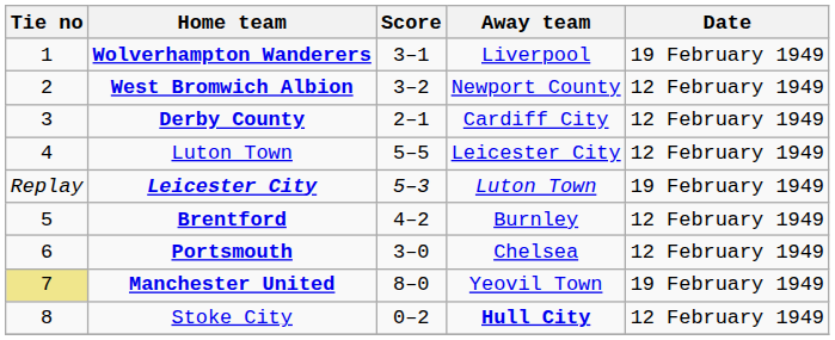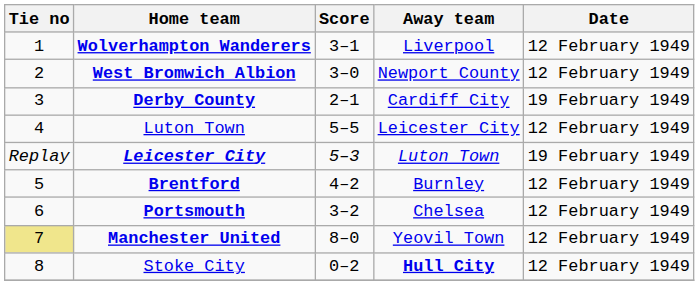Wolverhampton Wanderers | Date: 19 February 1949 -> 12 February 1949
West Bromwich Albion | Score: 3–2 -> 3–0
Derby County | Date: 12 February 1949 -> 19 February 1949
Portsmouth | Score: 3–0 -> 3–2
Manchester United | Date: 19 February 1949 -> 12 February 1949
